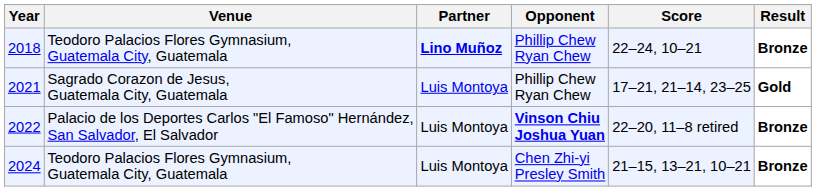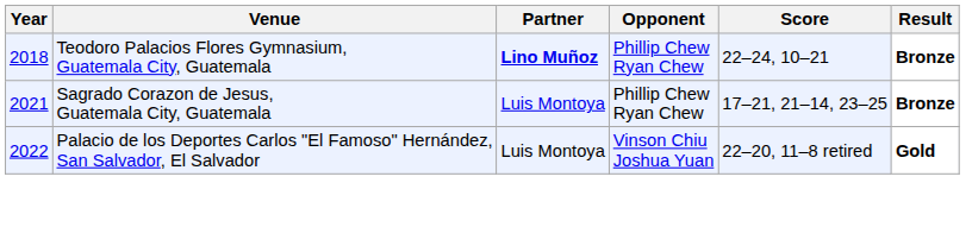2021 | Result: Gold -> Bronze
2022 | Opponent: bold -> normal
2022 | Result: Bronze -> Gold
- row: 2024 | Teodoro Palacios Flores Gymnasium, Guatemala City, Guatemala | Luis Montoya | Chen Zhi-yi Presley Smith | 21–15, 13–21, 10–21 | Bronze
